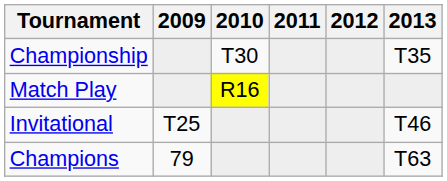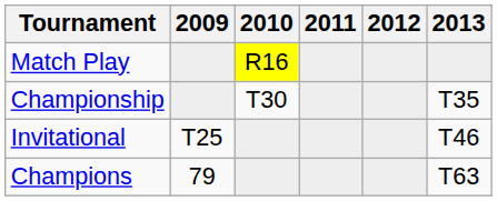rows swapped: Match Play <-> Championship
